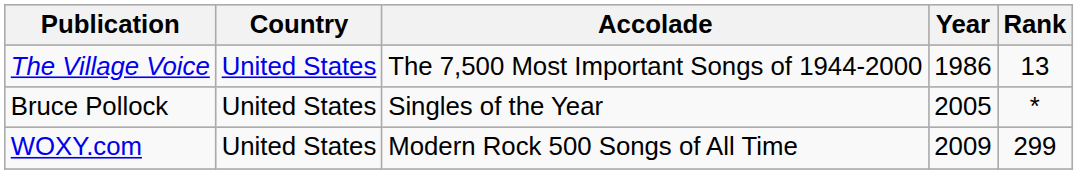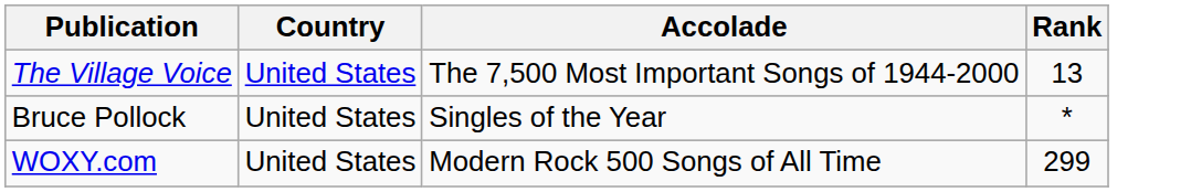- column: Year | 1986 | 2005 | 2009
